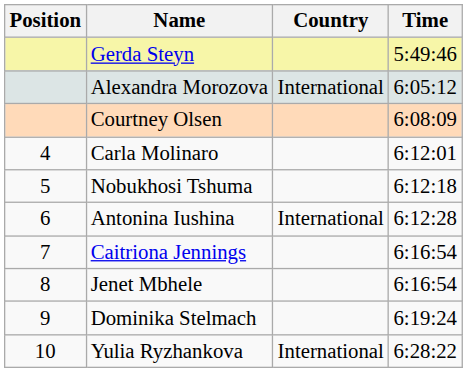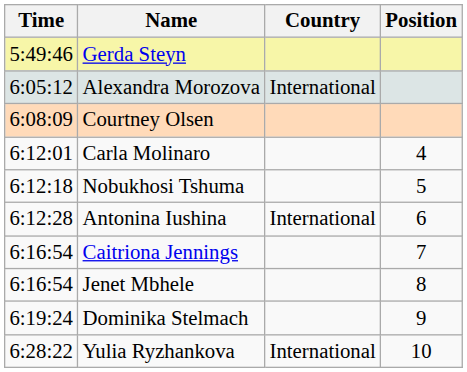columns swapped: Position <-> Time
